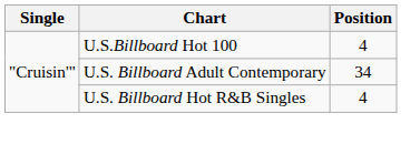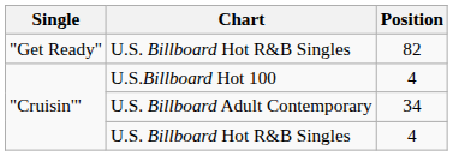+ row: "Get Ready" | U.S. Billboard Hot R&B Singles | 82
